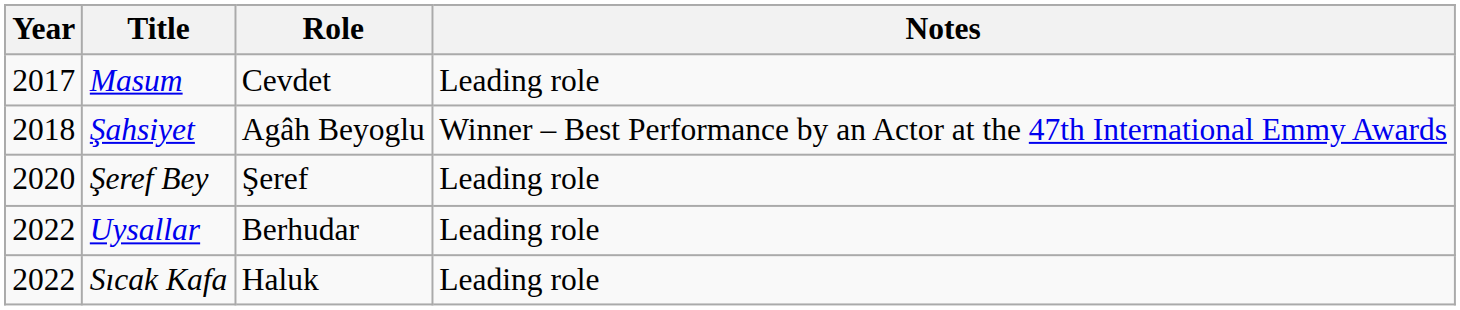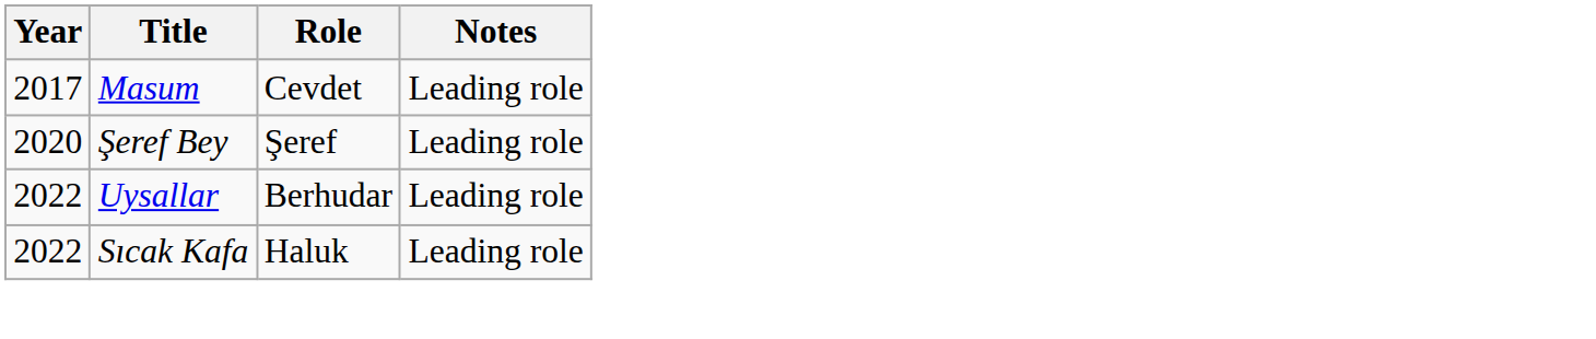- row: 2018 | Şahsiyet | Agâh Beyoglu | Winner – Best Performance by an Actor at the 47th International Emmy Awards
